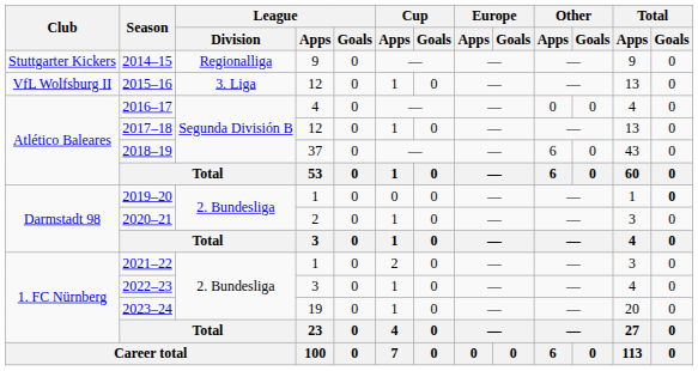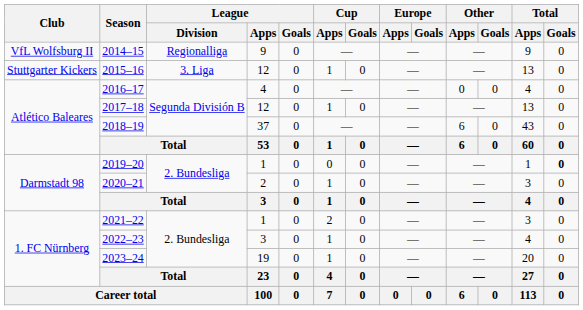2014–15 | Club: Stuttgarter Kickers -> VfL Wolfsburg II
2015–16 | Club: VfL Wolfsburg II -> Stuttgarter Kickers
